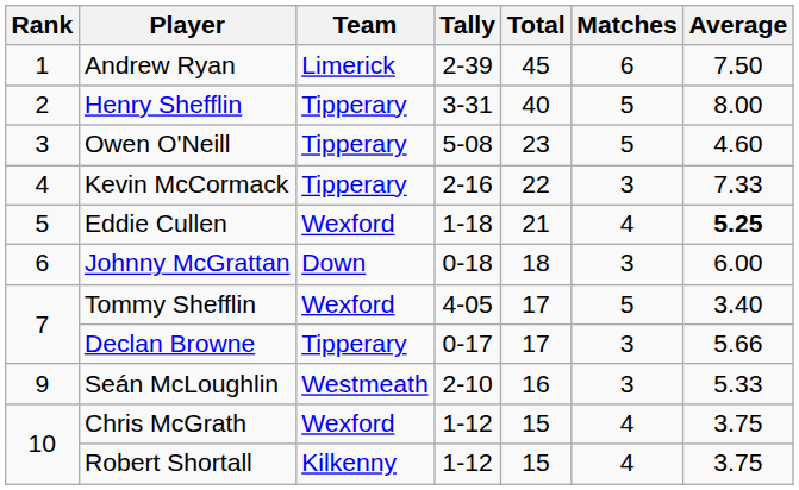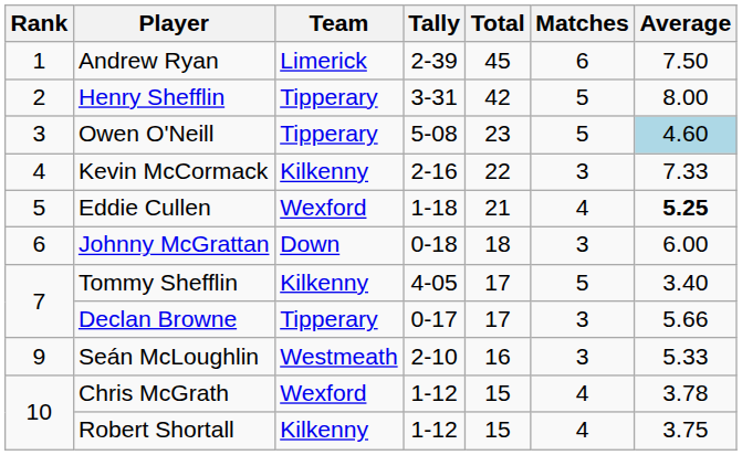Henry Shefflin | Total: 40 -> 42
Owen O'Neill | Average: no background -> lightblue background
Kevin McCormack | Team: Tipperary -> Kilkenny
Tommy Shefflin | Team: Wexford -> Kilkenny
Chris McGrath | Average: 3.75 -> 3.78
